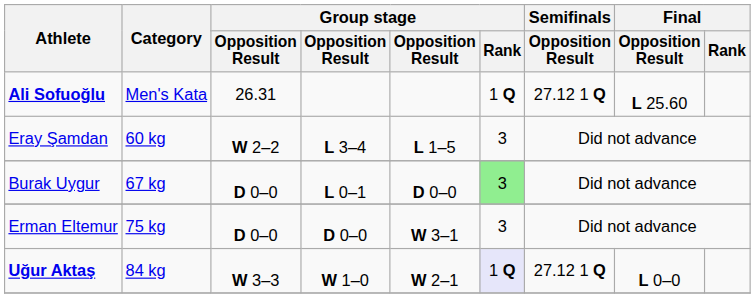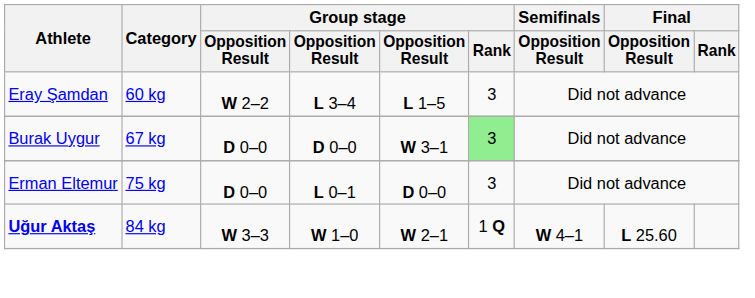- row: Ali Sofuoğlu | Men's Kata | 26.31 | 1 Q | 27.12 1 Q | L 25.60
Burak Uygur | column 4: L 0–1 -> D 0–0
Burak Uygur | column 5: D 0–0 -> W 3–1
Erman Eltemur | column 4: D 0–0 -> L 0–1
Erman Eltemur | column 5: W 3–1 -> D 0–0
Uğur Aktaş | Group stage / Rank: lavender background -> no background
Uğur Aktaş | Semifinals / Opposition Result: 27.12 1 Q -> W 4–1
Uğur Aktaş | Final / Opposition Result: L 0–0 -> L 25.60
